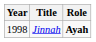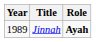Jinnah | Year: 1998 -> 1989
